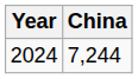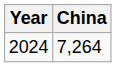2024 | China: 7,244 -> 7,264
